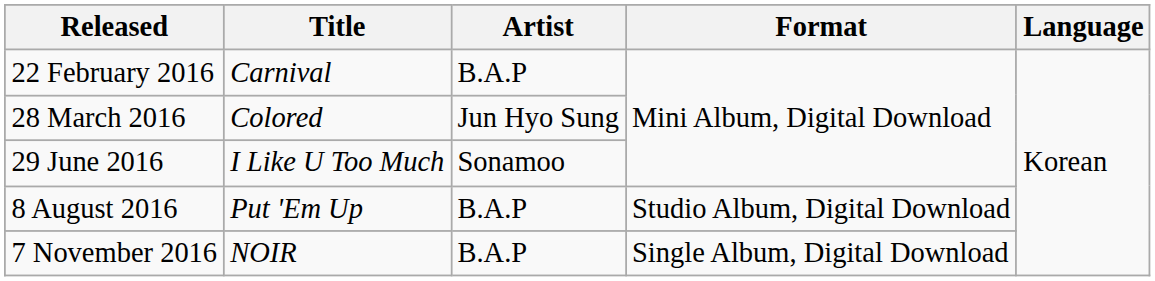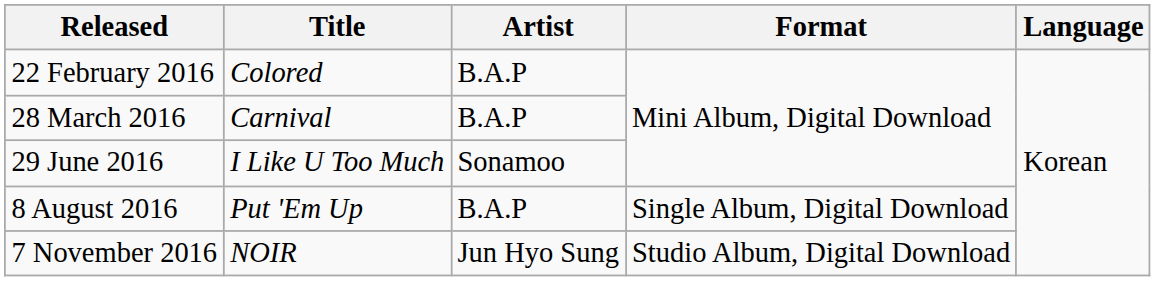22 February 2016 | Title: Carnival -> Colored
28 March 2016 | Title: Colored -> Carnival
28 March 2016 | Artist: Jun Hyo Sung -> B.A.P
8 August 2016 | Format: Studio Album, Digital Download -> Single Album, Digital Download
7 November 2016 | Artist: B.A.P -> Jun Hyo Sung
7 November 2016 | Format: Single Album, Digital Download -> Studio Album, Digital Download
